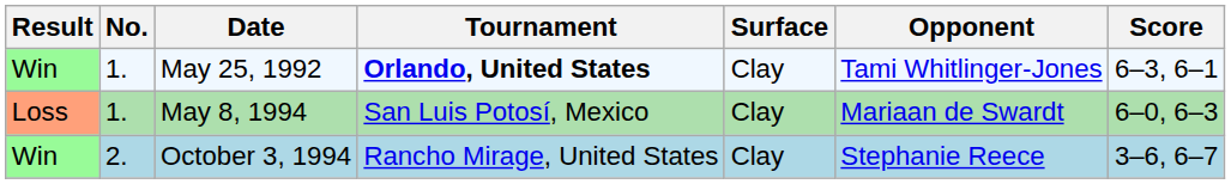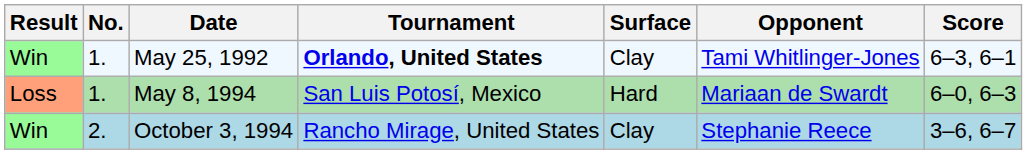May 8, 1994 | Surface: Clay -> Hard
